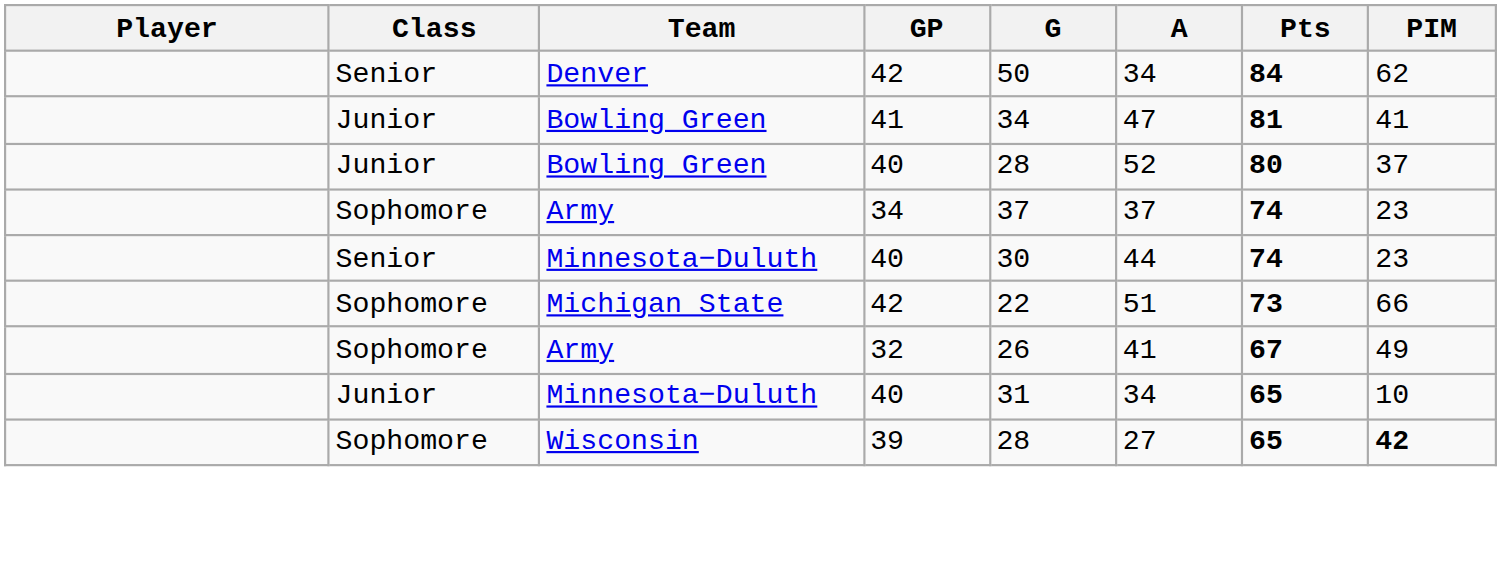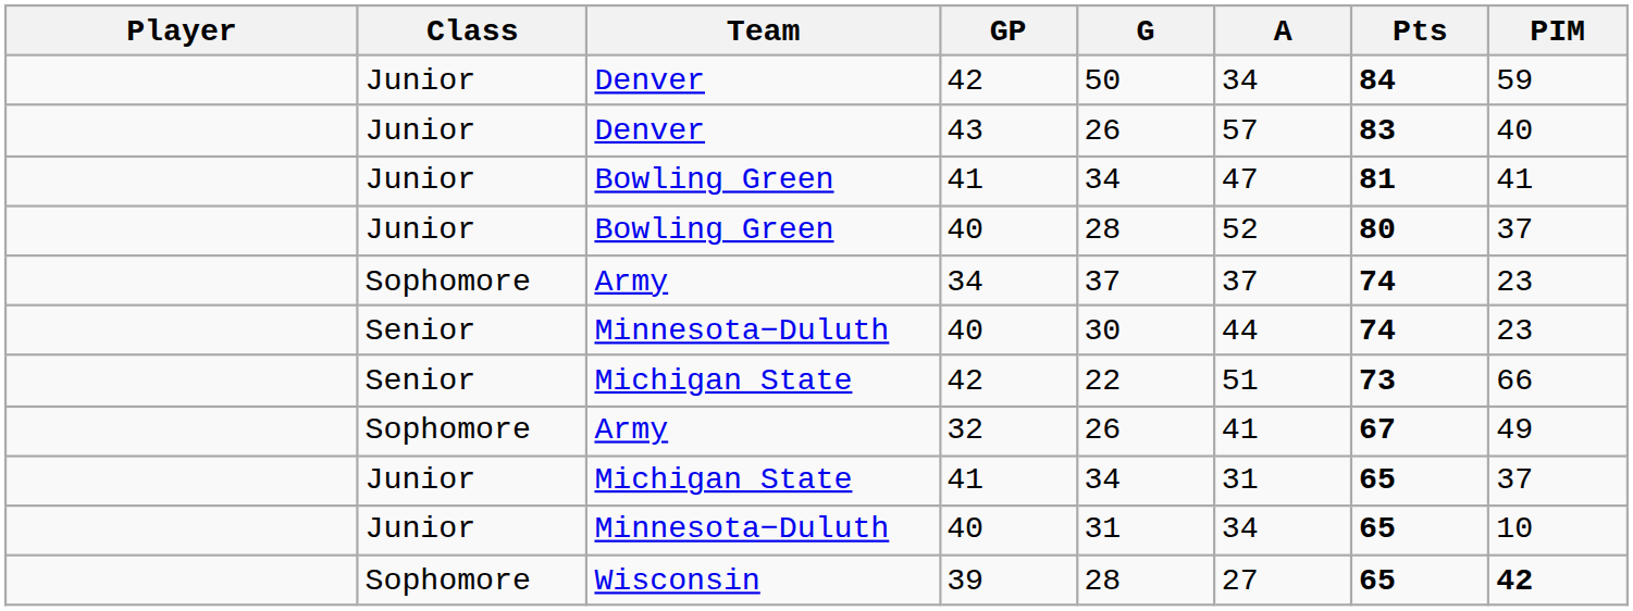Denver / 42 | Class: Senior -> Junior
Denver / 42 | PIM: 62 -> 59
+ row: Junior | Denver | 43 | 26 | 57 | 83 | 40
Michigan State / 42 | Class: Sophomore -> Senior
+ row: Junior | Michigan State | 41 | 34 | 31 | 65 | 37
